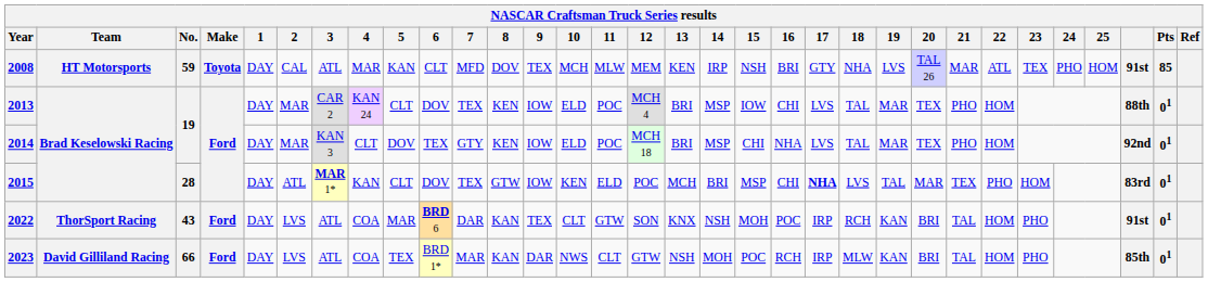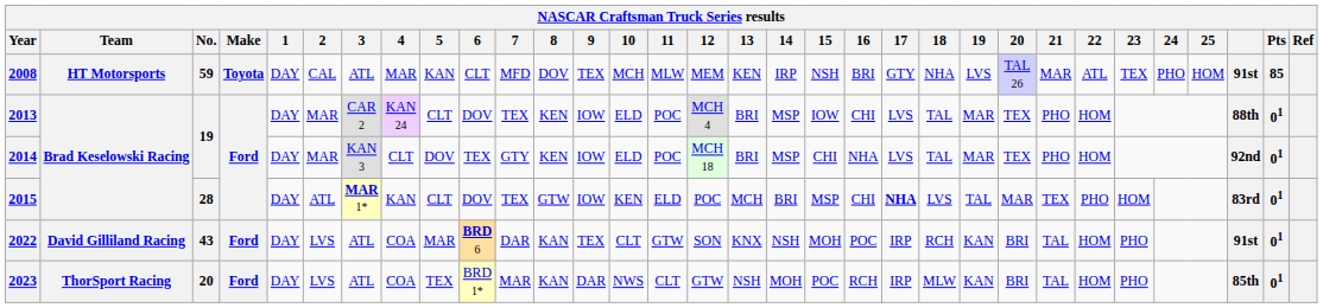2022 | Team: ThorSport Racing -> David Gilliland Racing
2023 | Team: David Gilliland Racing -> ThorSport Racing
2023 | No.: 66 -> 20
